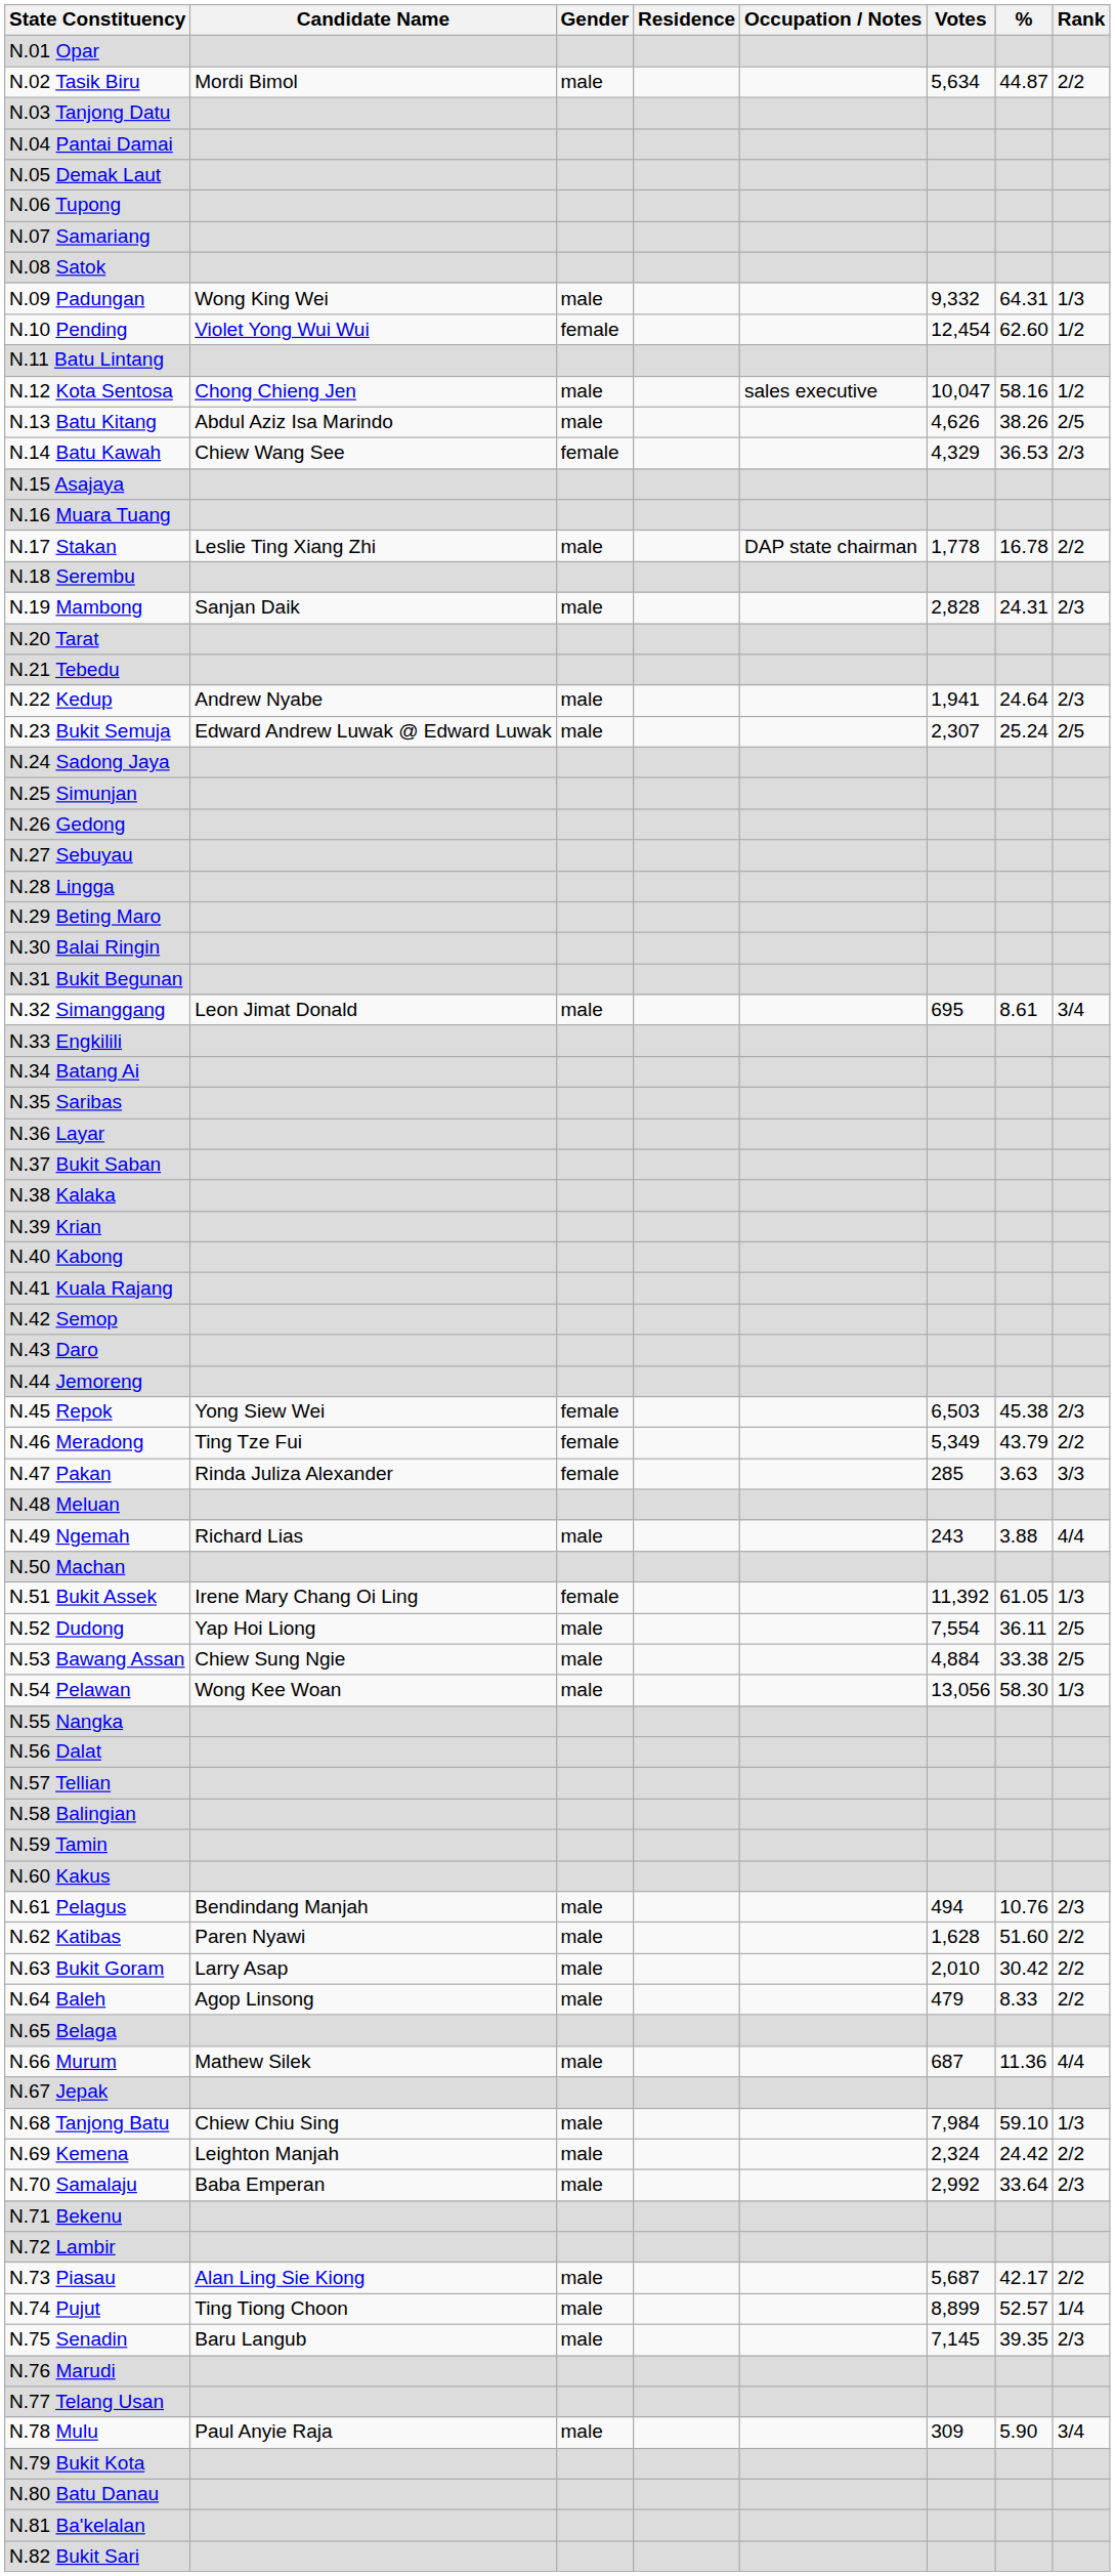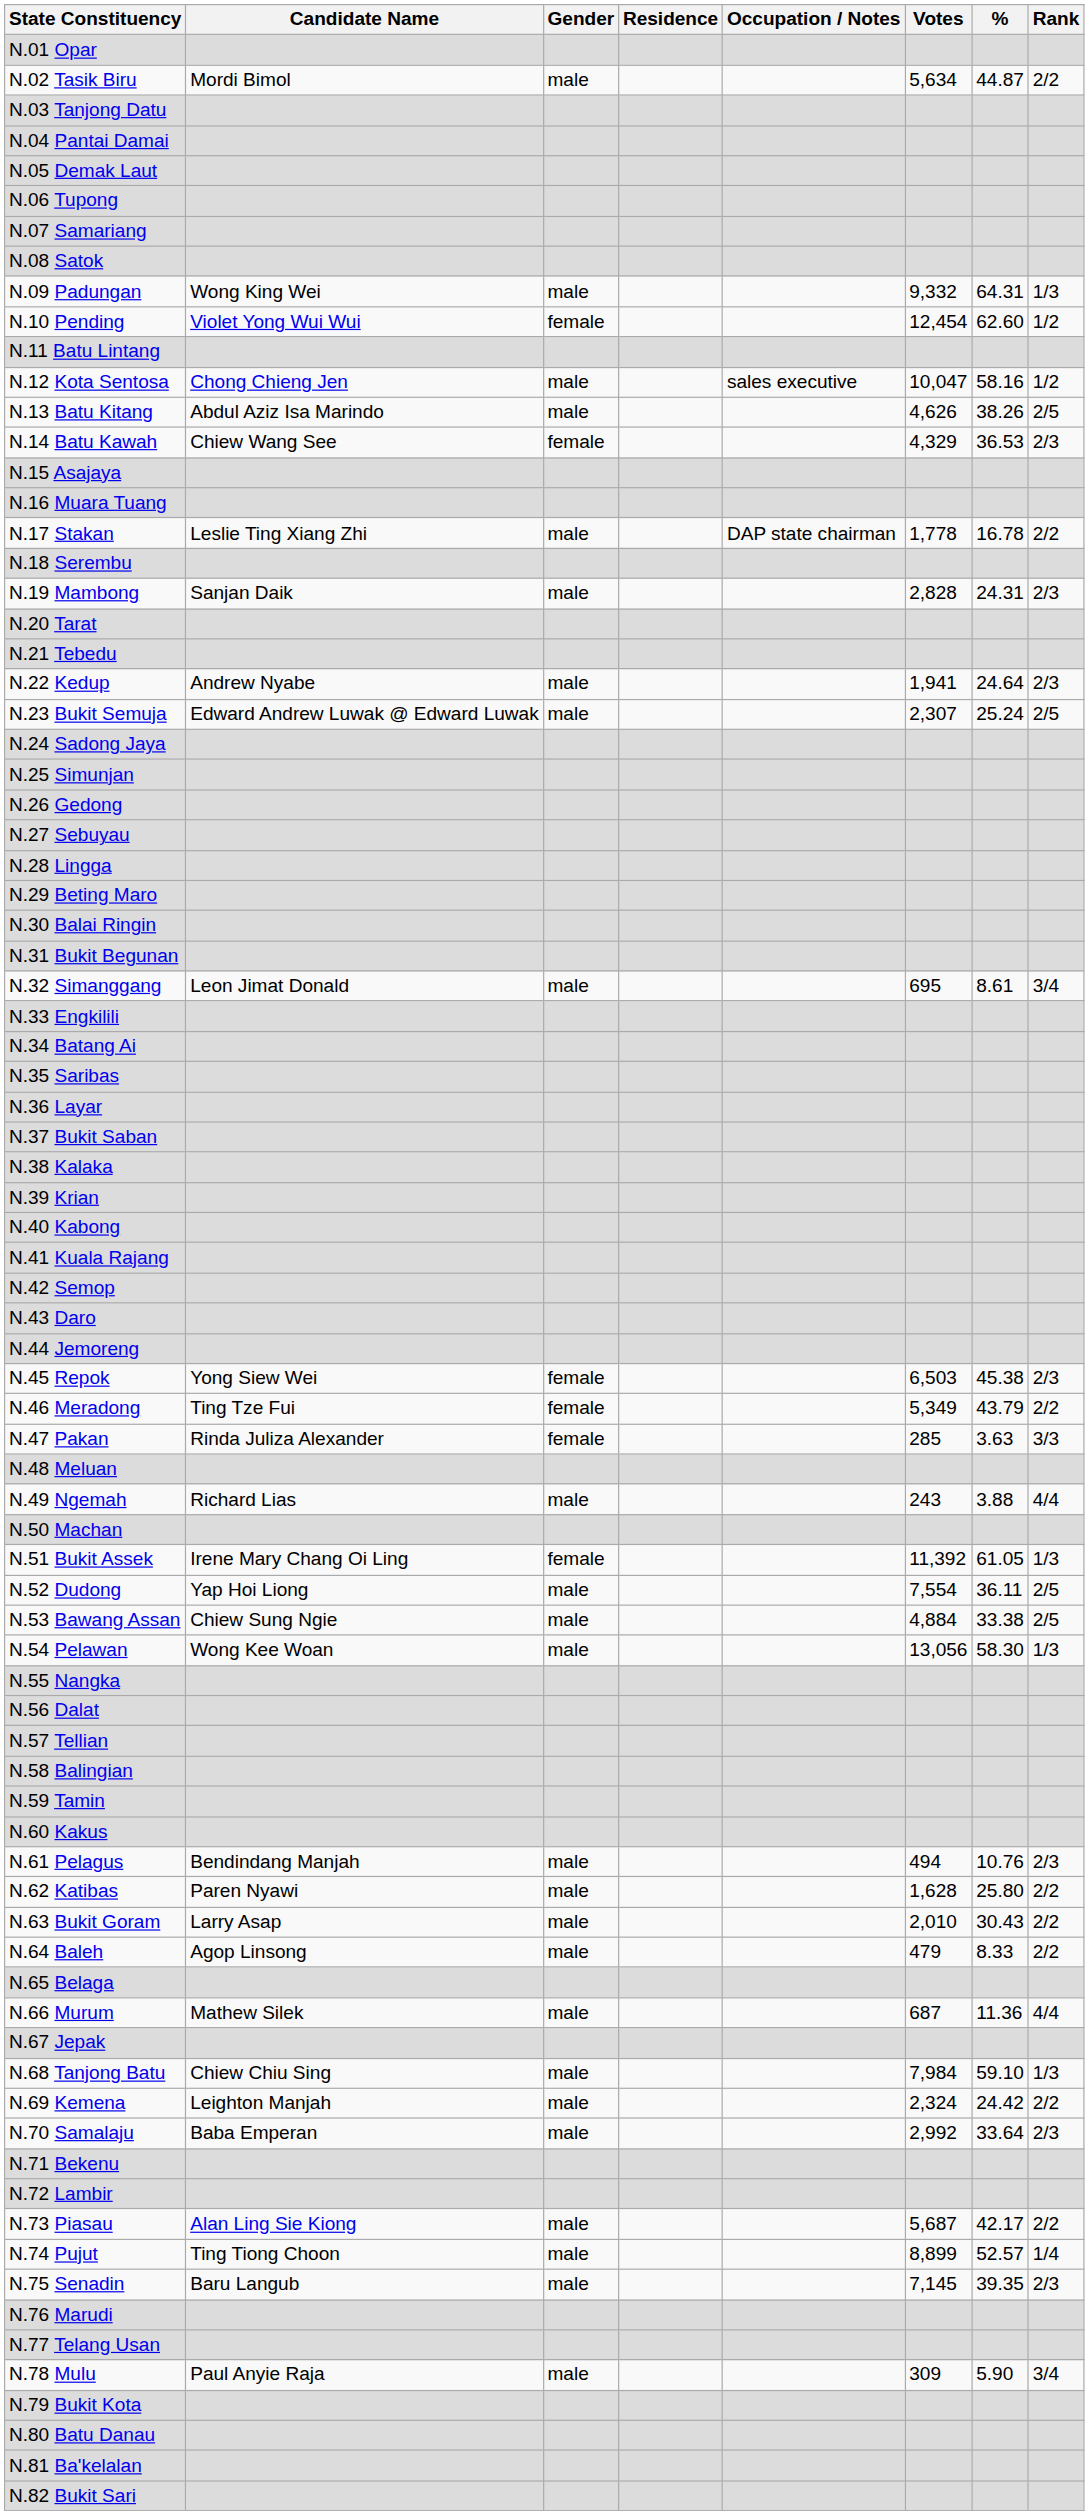N.62 Katibas | %: 51.60 -> 25.80
N.63 Bukit Goram | %: 30.42 -> 30.43
